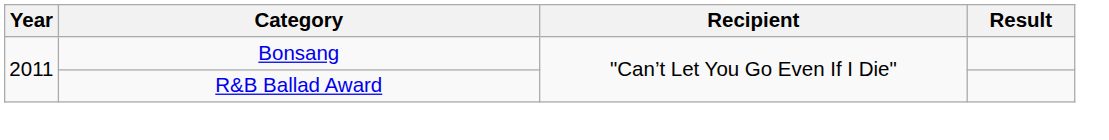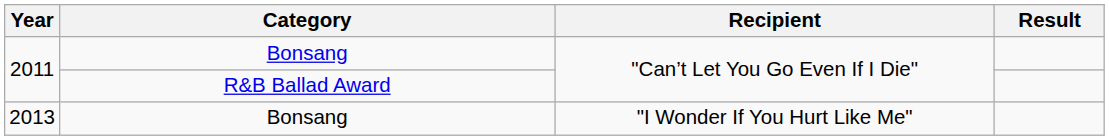+ row: 2013 | Bonsang | "I Wonder If You Hurt Like Me"
